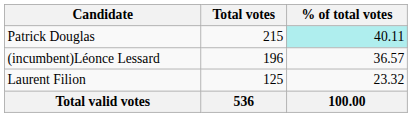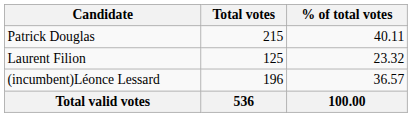Patrick Douglas | % of total votes: paleturquoise background -> no background
rows swapped: (incumbent)Léonce Lessard <-> Laurent Filion
